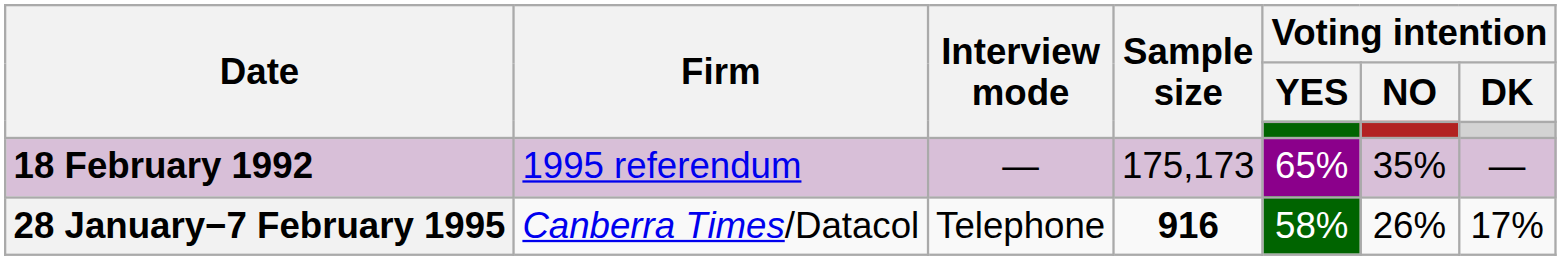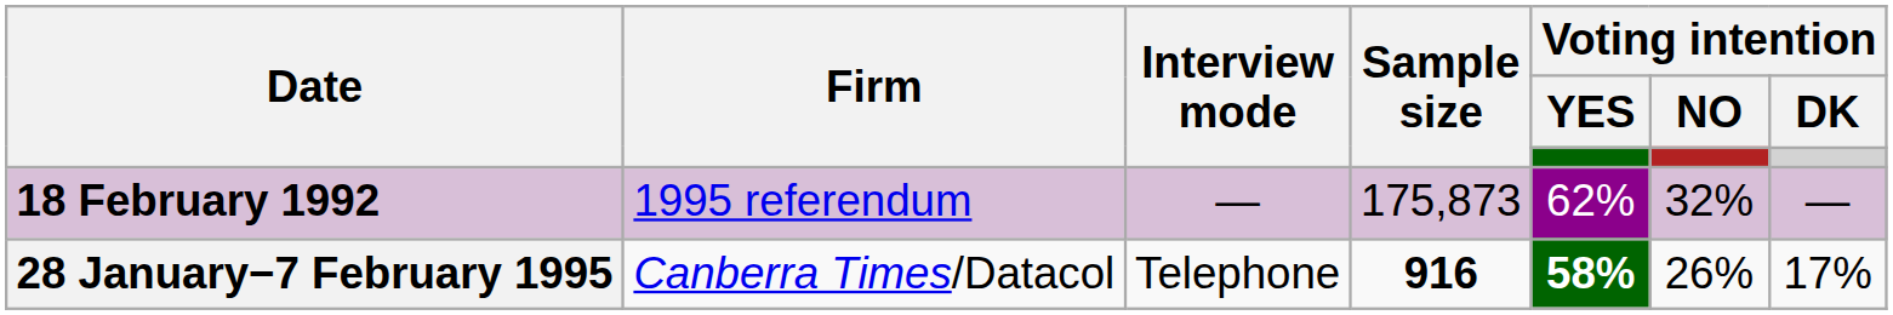18 February 1992 | Sample size: 175,173 -> 175,873
18 February 1992 | Voting intention / YES: 65% -> 62%
18 February 1992 | Voting intention / NO: 35% -> 32%
28 January−7 February 1995 | Voting intention / YES: normal -> bold
